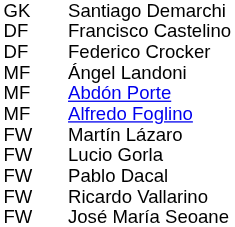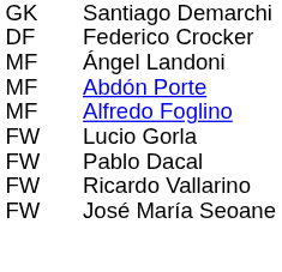- row: DF | Francisco Castelino
- row: FW | Martín Lázaro
